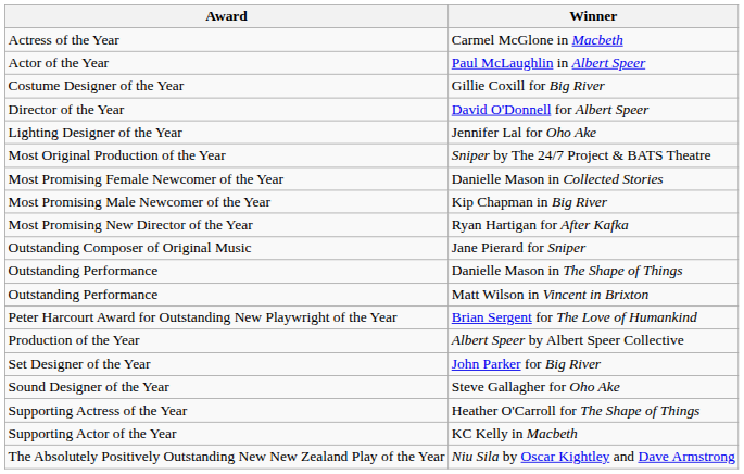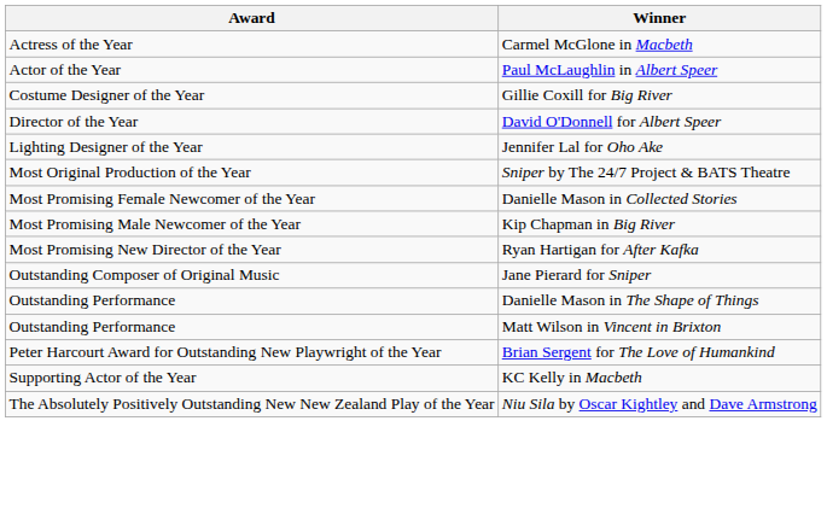- row: Production of the Year | Albert Speer by Albert Speer Collective
- row: Set Designer of the Year | John Parker for Big River
- row: Sound Designer of the Year | Steve Gallagher for Oho Ake
- row: Supporting Actress of the Year | Heather O'Carroll for The Shape of Things
